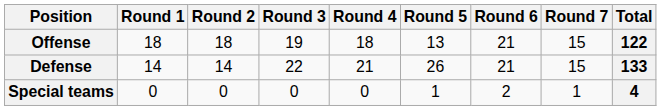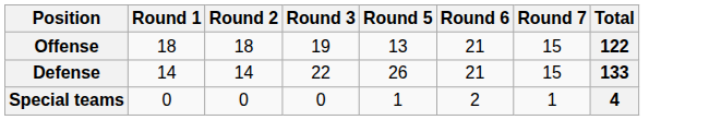- column: Round 4 | 18 | 21 | 0
